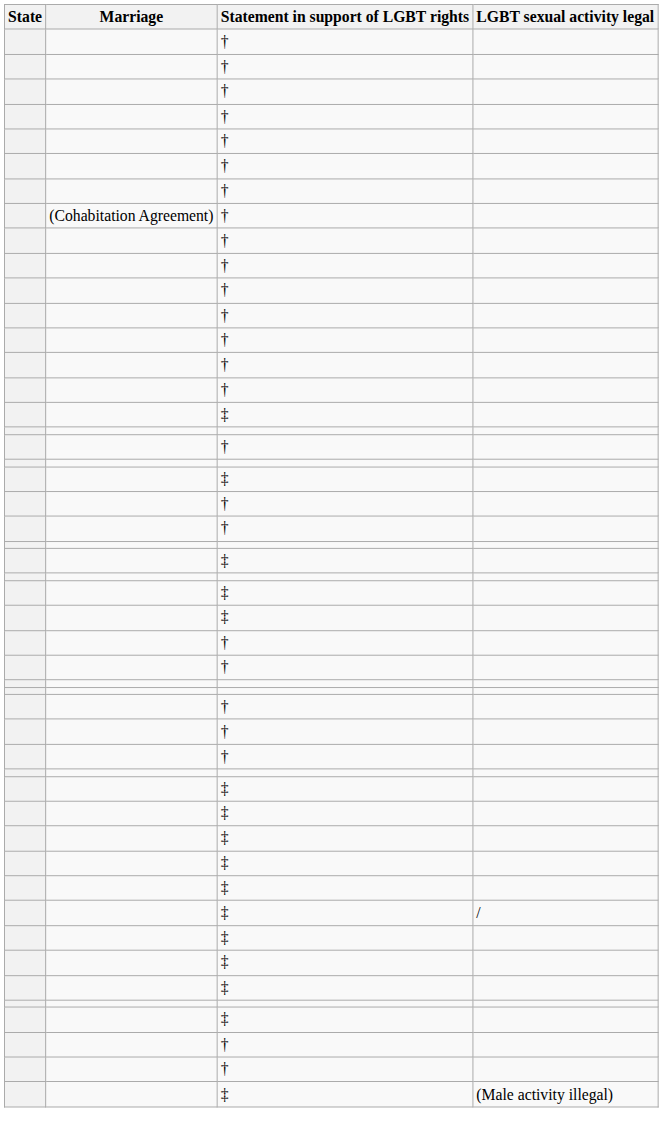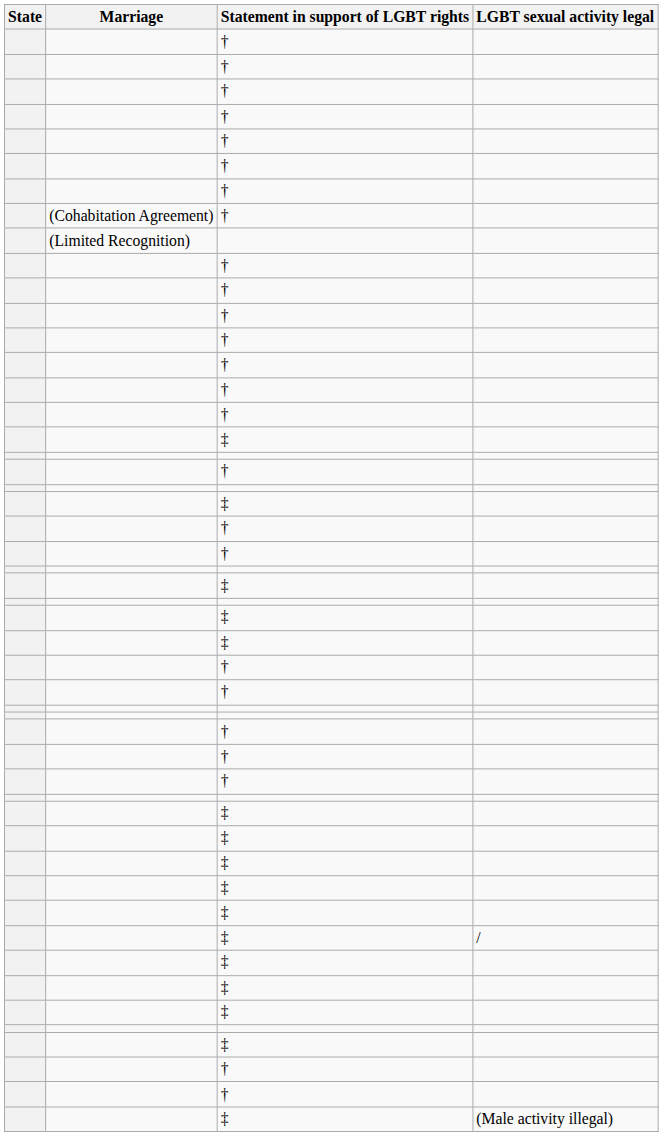+ row: (Limited Recognition)
